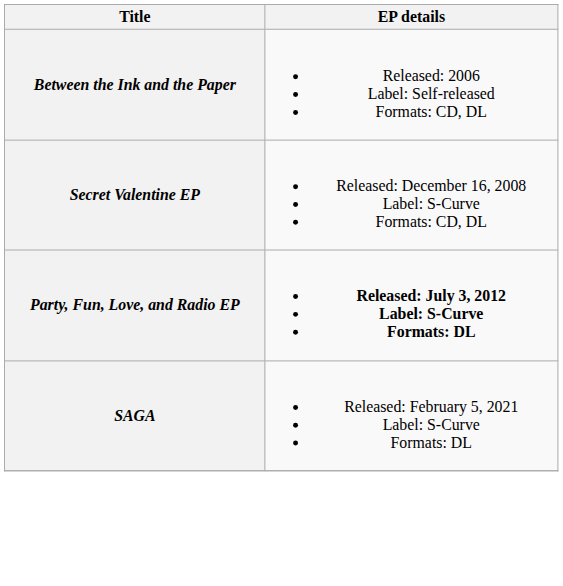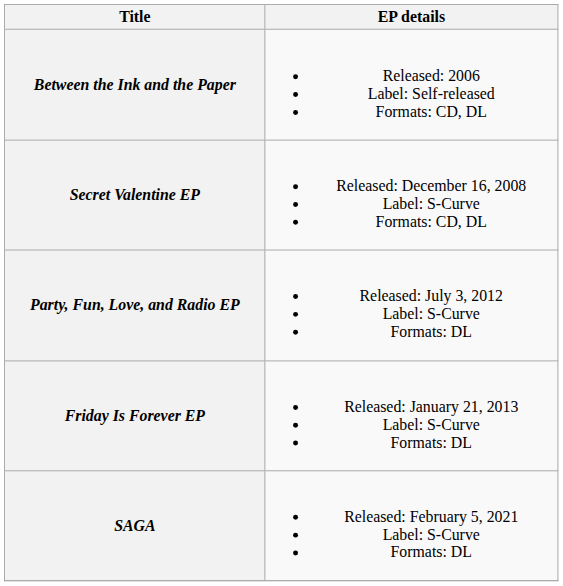Party, Fun, Love, and Radio EP | EP details: bold -> normal
+ row: Friday Is Forever EP | Released: January 21, 2013 Label: S-Curve Formats: DL
